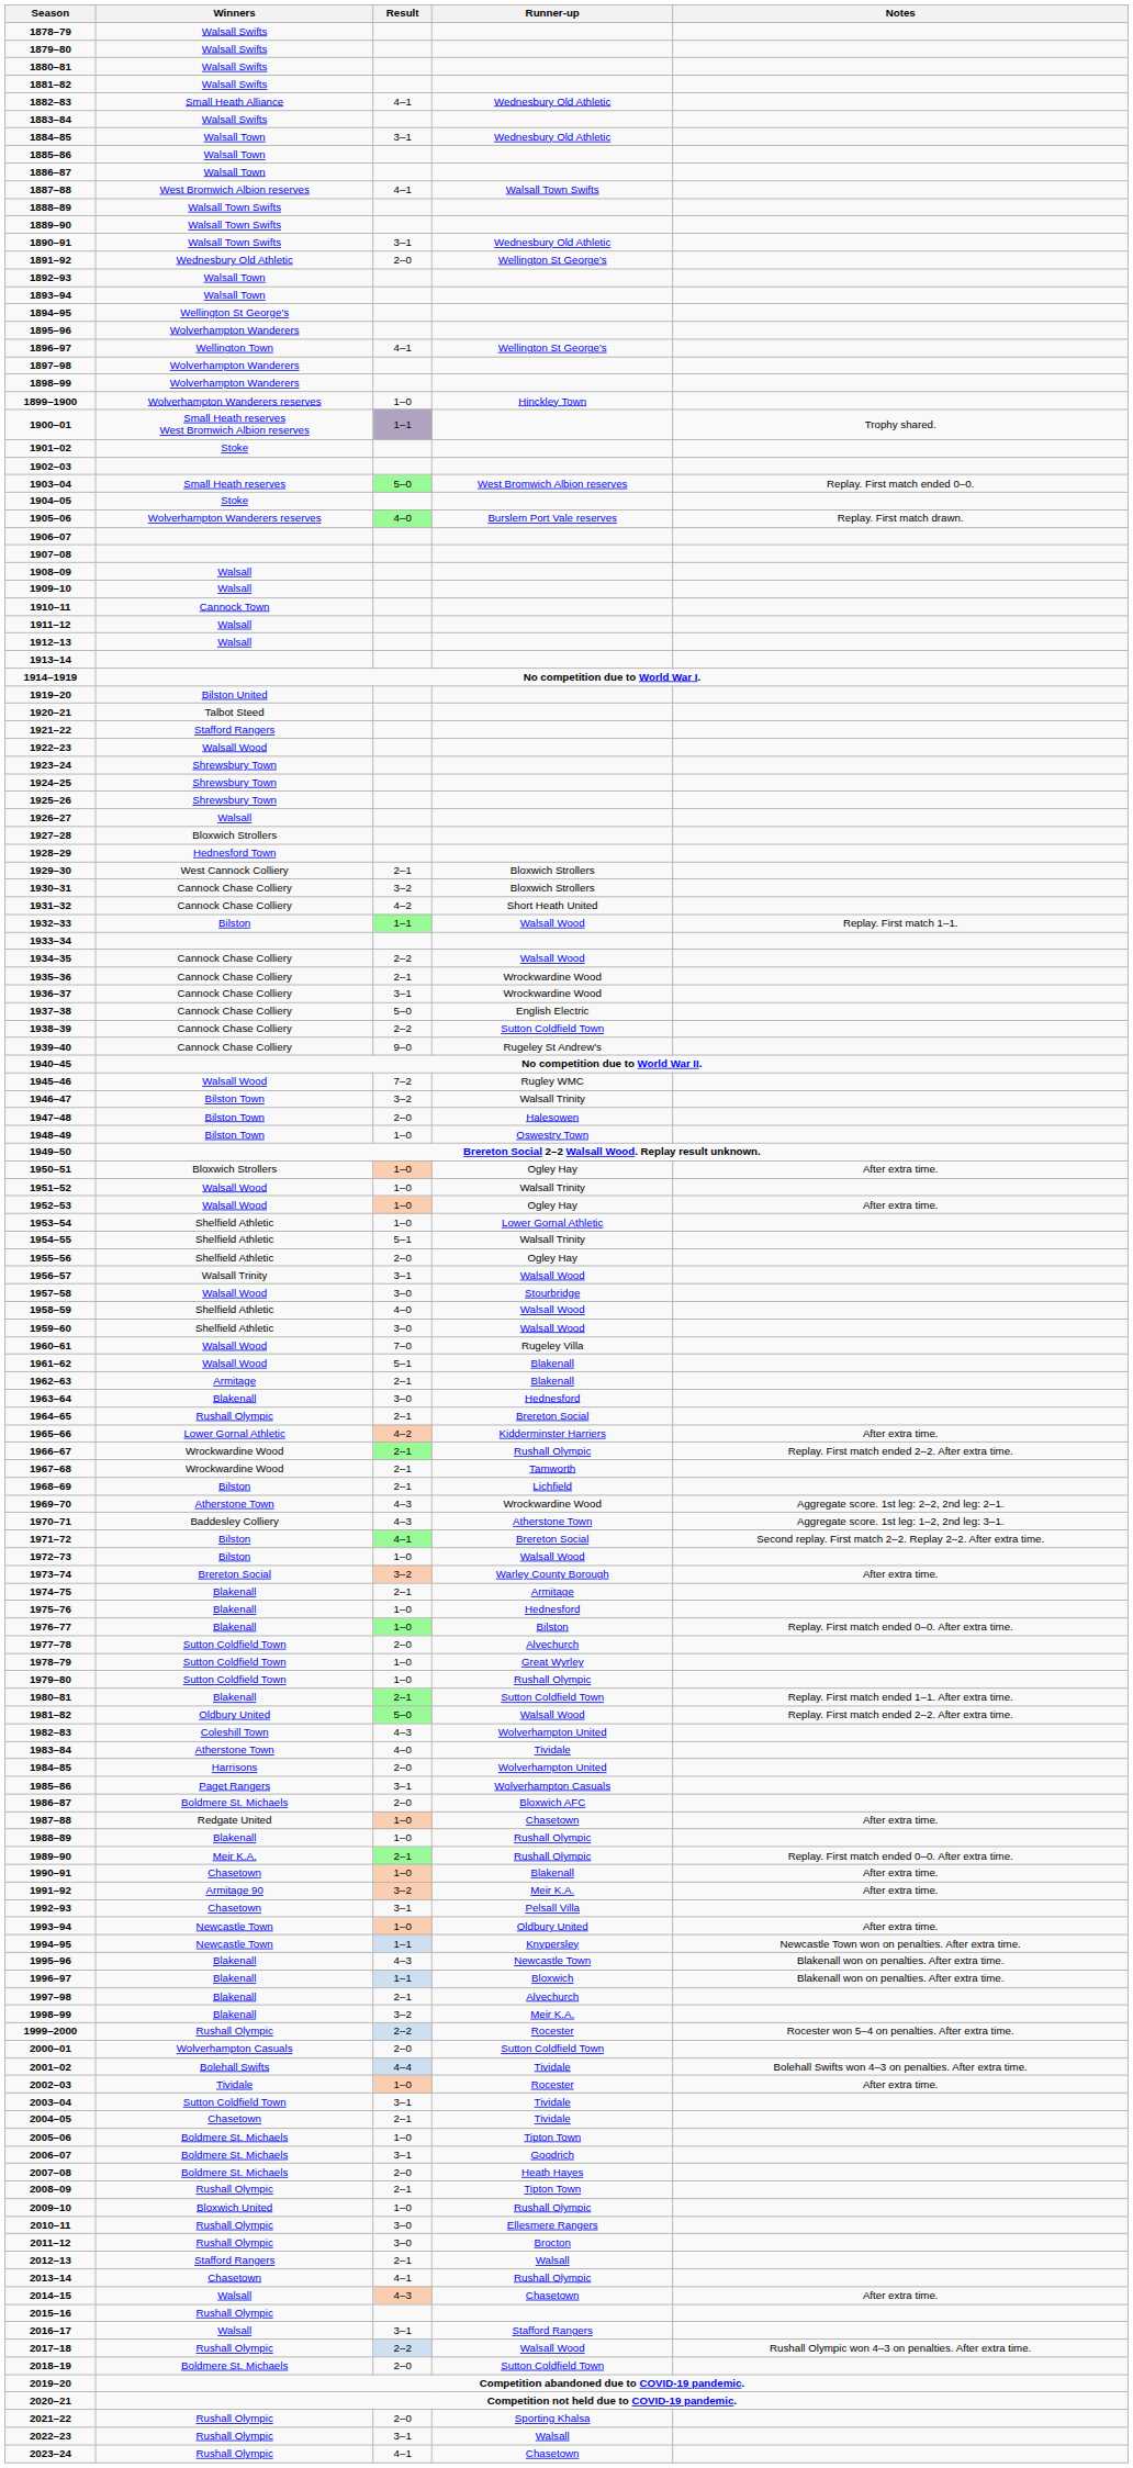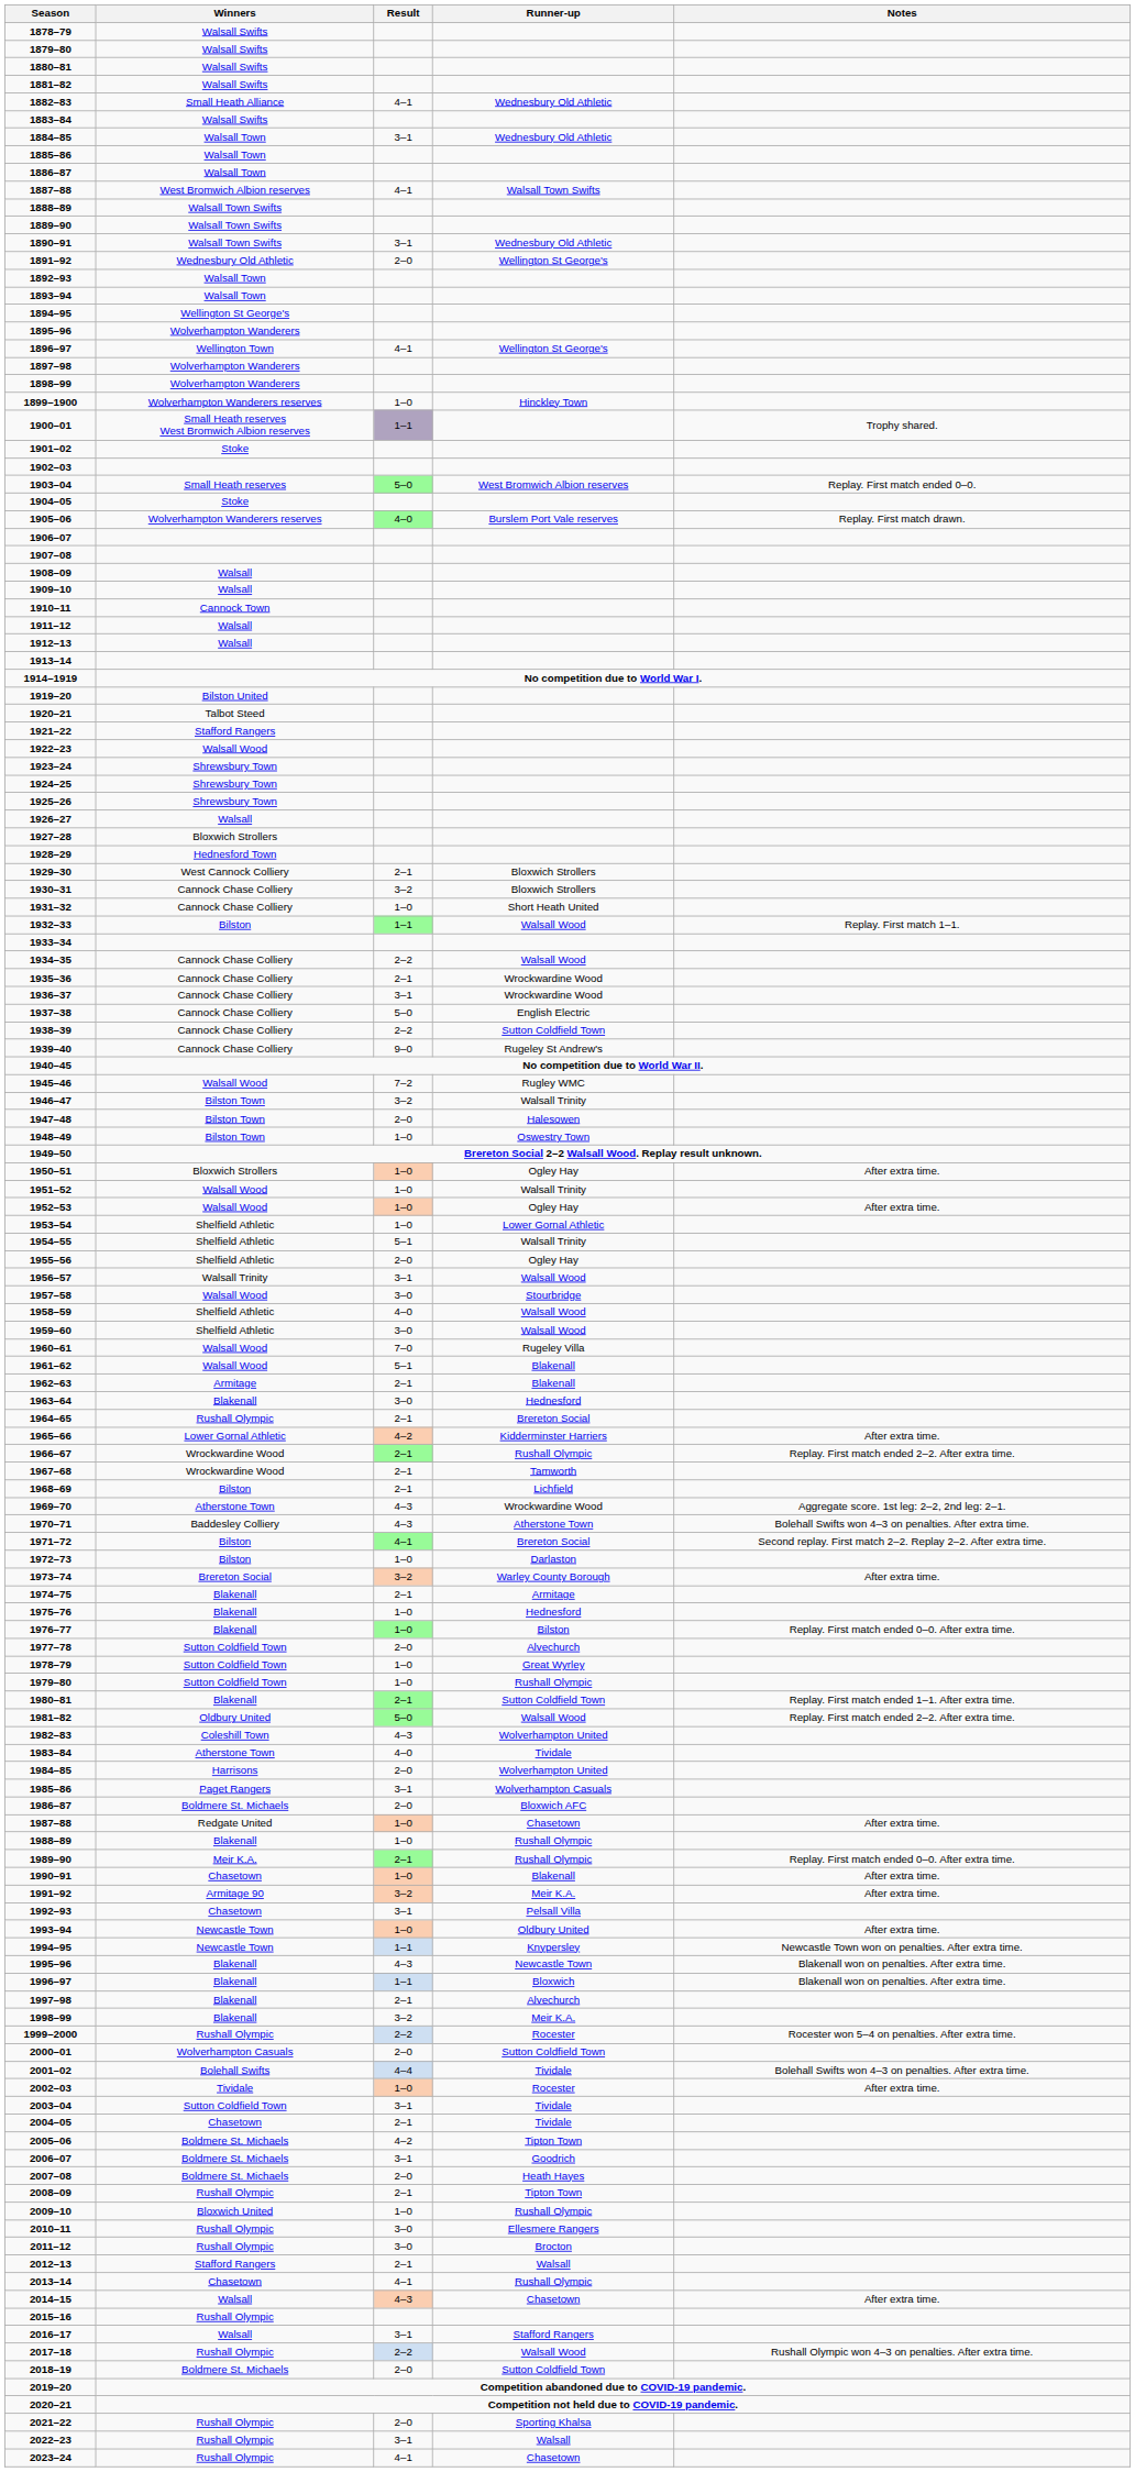1931–32 | Result: 4–2 -> 1–0
1970–71 | Notes: Aggregate score. 1st leg: 1–2, 2nd leg: 3–1. -> Bolehall Swifts won 4–3 on penalties. After extra time.
1972–73 | Runner-up: Walsall Wood -> Darlaston
2005–06 | Result: 1–0 -> 4–2
